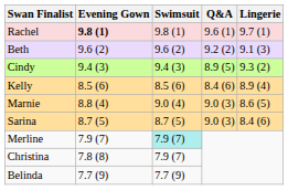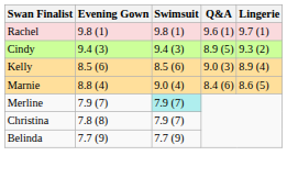Rachel | Evening Gown: bold -> normal
- row: Beth | 9.6 (2) | 9.6 (2) | 9.2 (2) | 9.1 (3)
Kelly | Q&A: 8.4 (6) -> 9.0 (3)
Marnie | Q&A: 9.0 (3) -> 8.4 (6)
- row: Sarina | 8.7 (5) | 8.7 (5) | 9.0 (3) | 8.4 (6)
